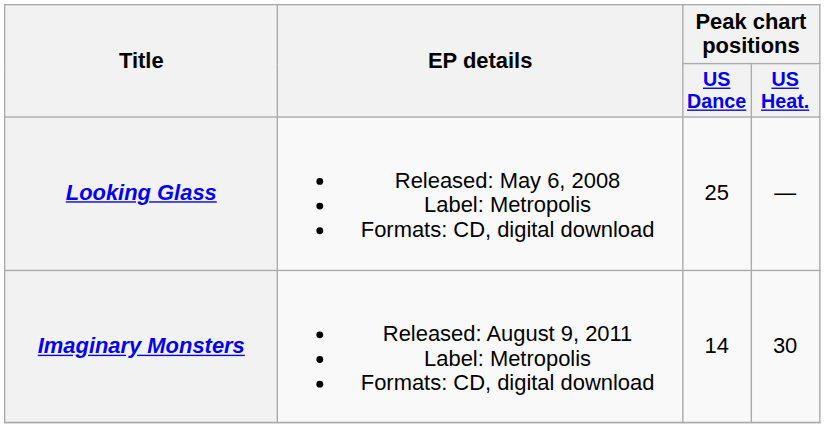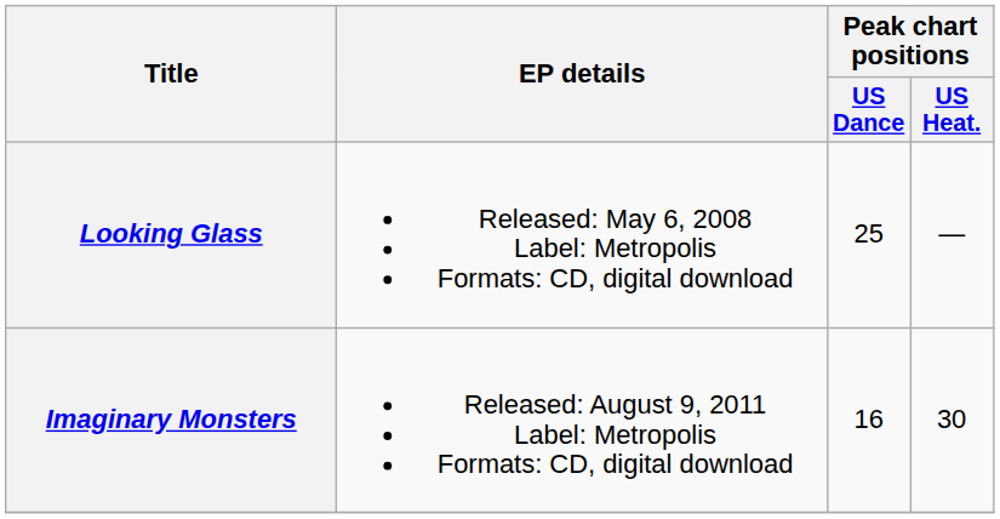Imaginary Monsters | Peak chart positions / US Dance: 14 -> 16
